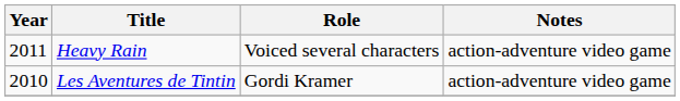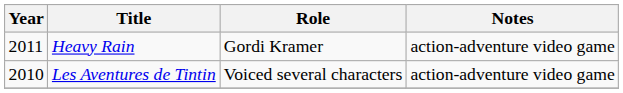Heavy Rain | Role: Voiced several characters -> Gordi Kramer
Les Aventures de Tintin | Role: Gordi Kramer -> Voiced several characters
